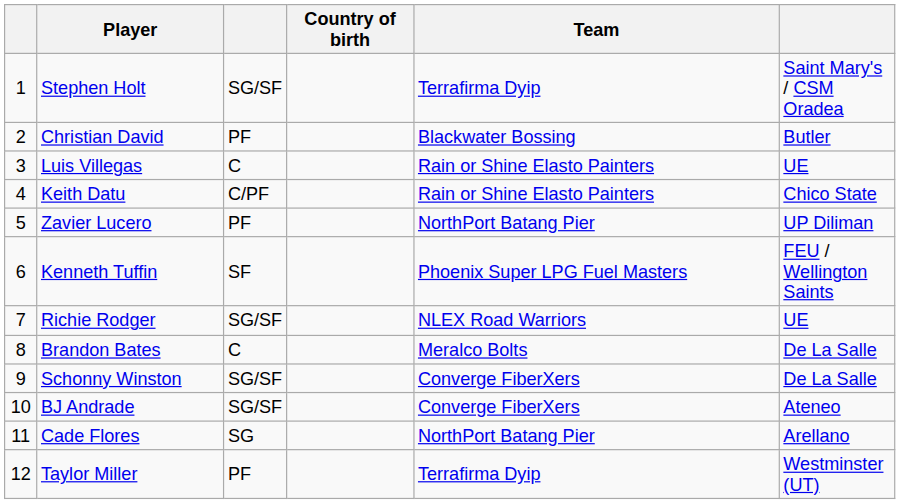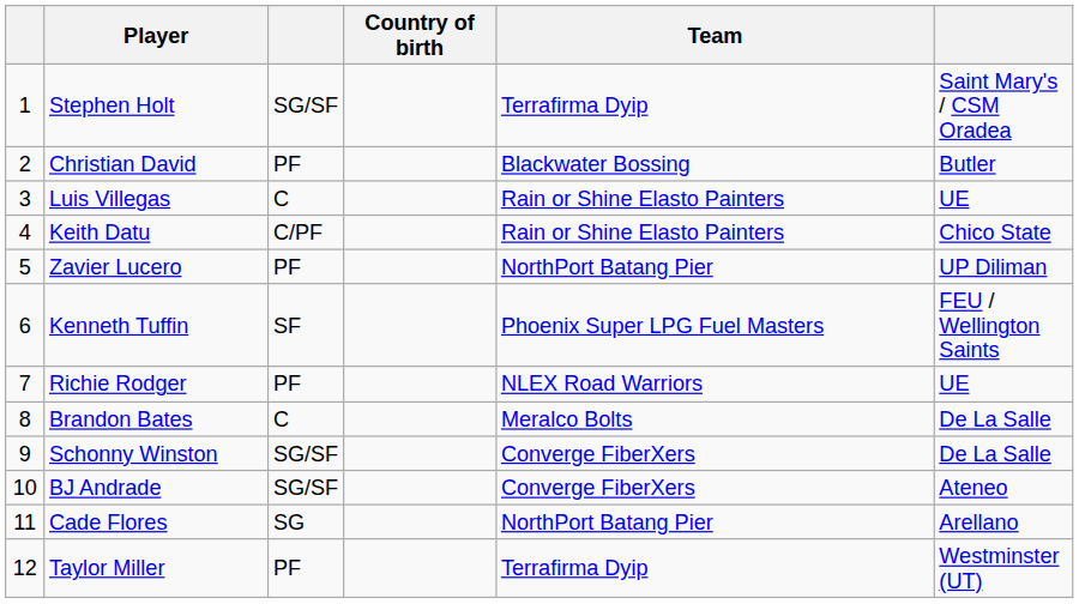Richie Rodger | column 3: SG/SF -> PF
